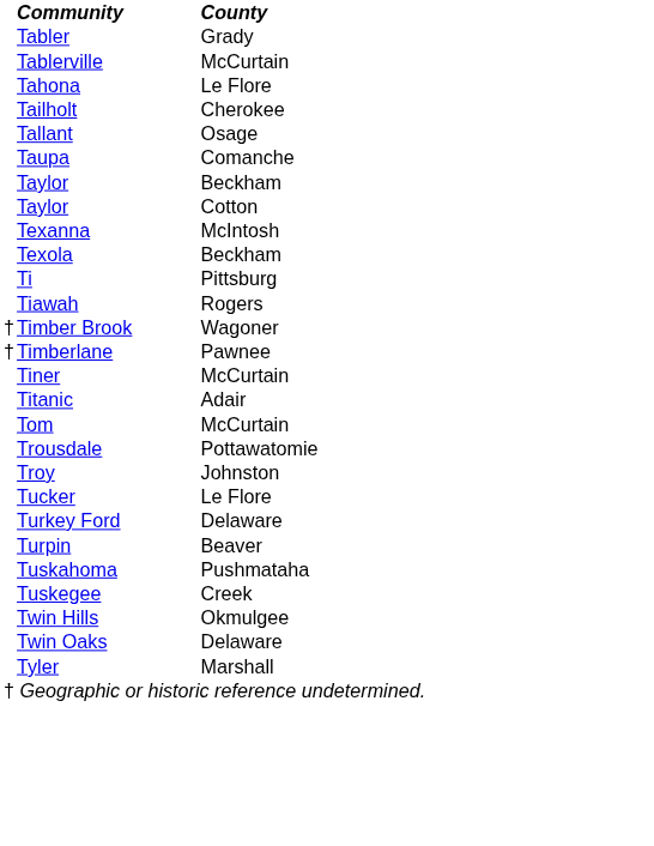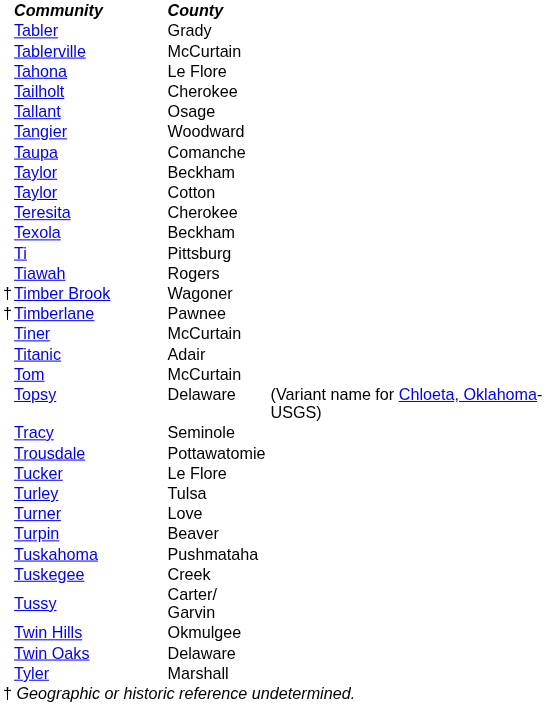+ row: Tangier | Woodward
+ row: Teresita | Cherokee
- row: Texanna | McIntosh
+ row: Topsy | Delaware | (Variant name for Chloeta, Oklahoma-USGS)
+ row: Tracy | Seminole
- row: Troy | Johnston
- row: Turkey Ford | Delaware
+ row: Turley | Tulsa
+ row: Turner | Love
+ row: Tussy | Carter/ Garvin
